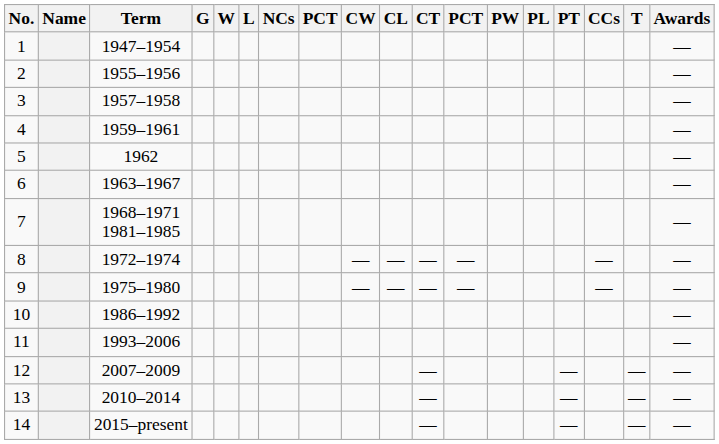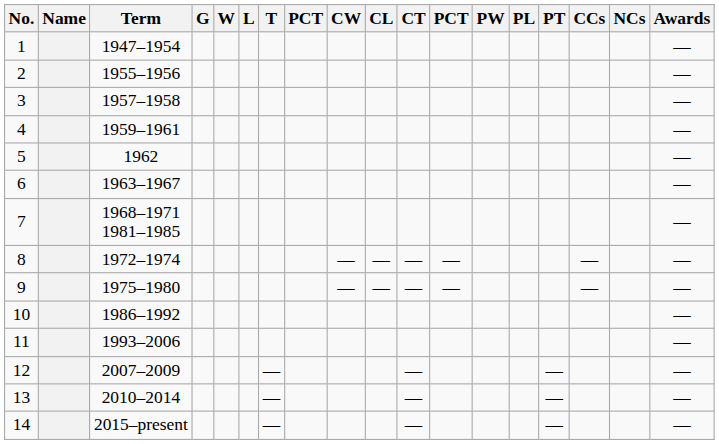columns swapped: T <-> NCs
